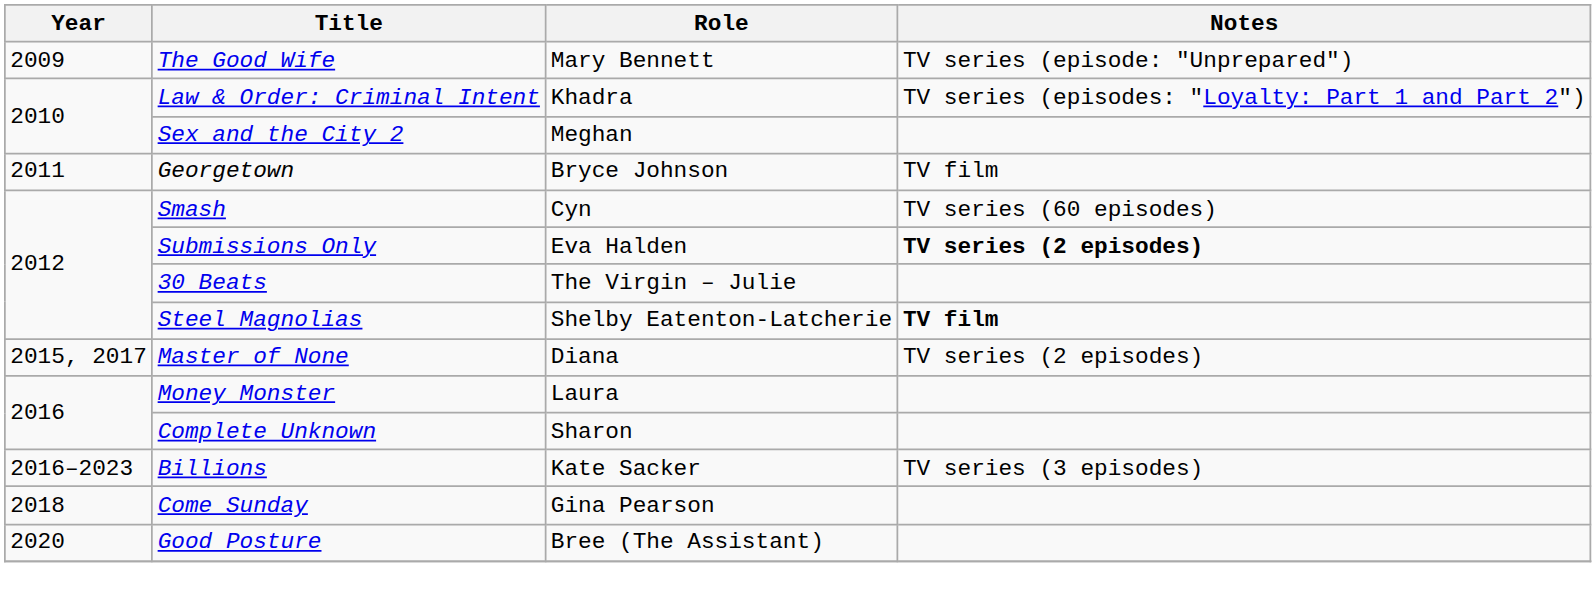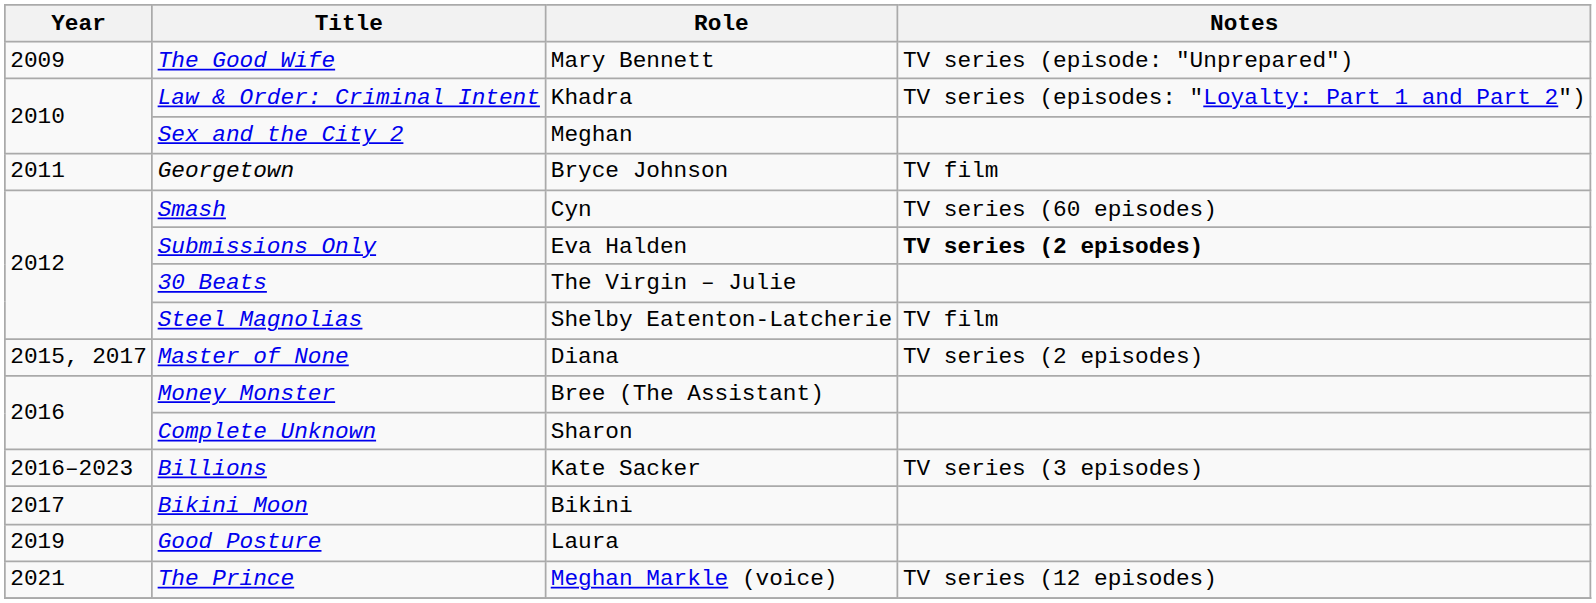Steel Magnolias | Notes: bold -> normal
Money Monster | Role: Laura -> Bree (The Assistant)
+ row: 2017 | Bikini Moon | Bikini
- row: 2018 | Come Sunday | Gina Pearson
Good Posture | Year: 2020 -> 2019
Good Posture | Role: Bree (The Assistant) -> Laura
+ row: 2021 | The Prince | Meghan Markle (voice) | TV series (12 episodes)
